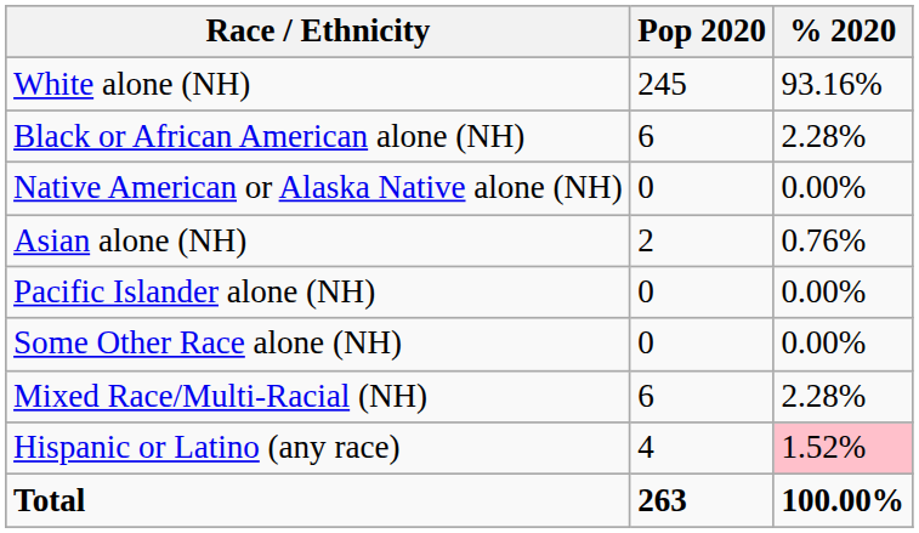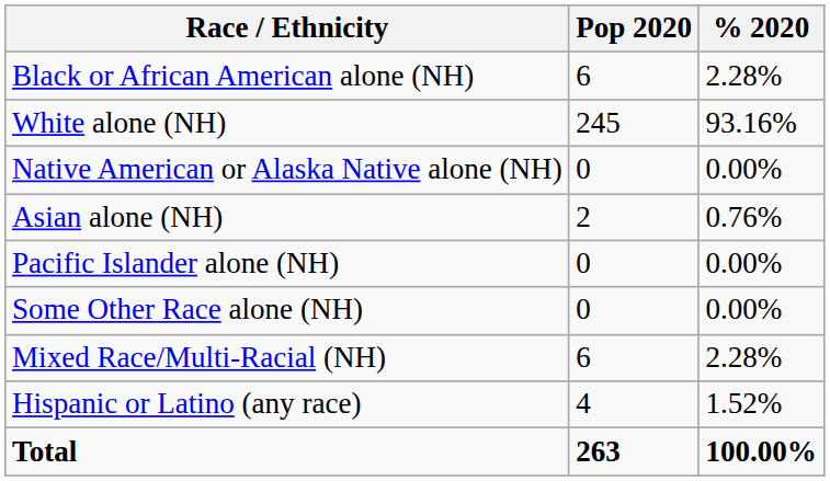rows swapped: White alone (NH) <-> Black or African American alone (NH)
Hispanic or Latino (any race) | % 2020: pink background -> no background
